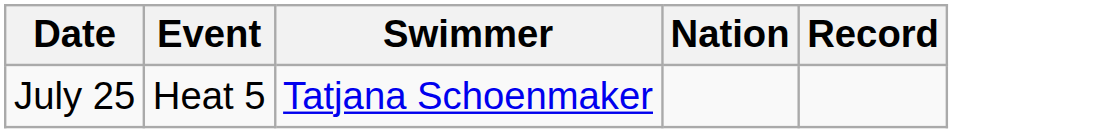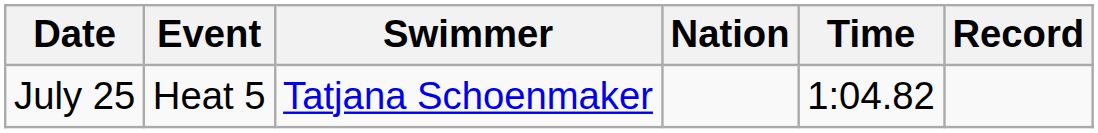+ column: Time | 1:04.82
